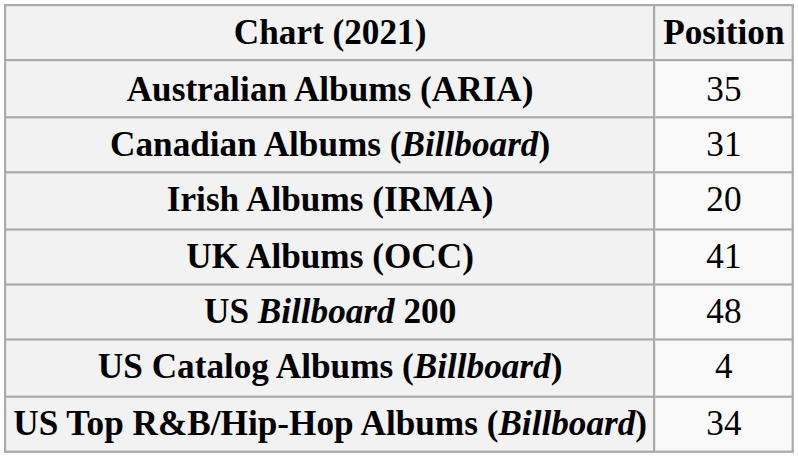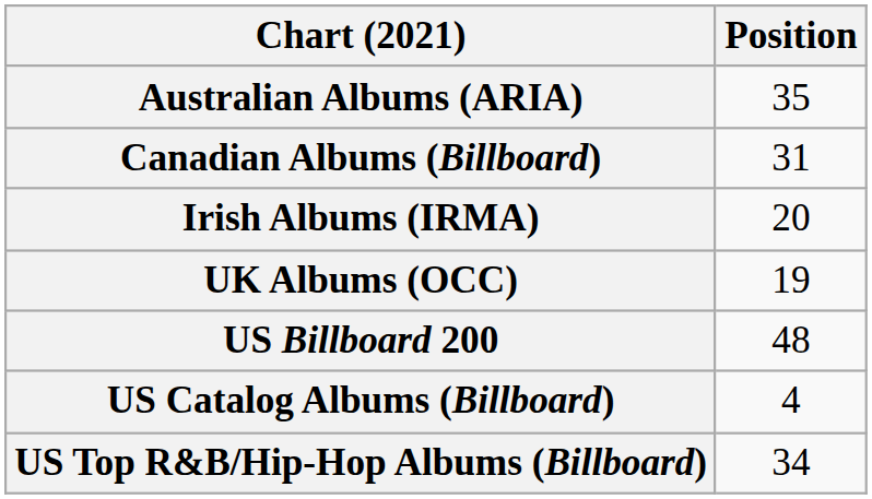UK Albums (OCC) | Position: 41 -> 19
